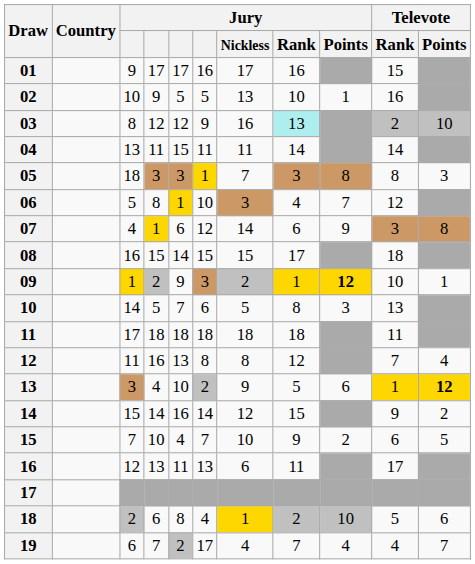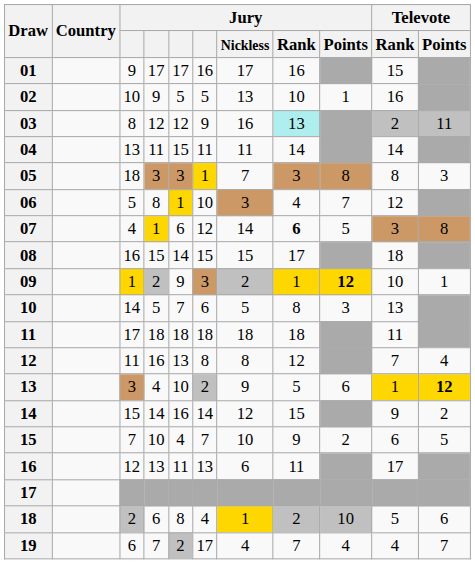03 | Televote / Points: 10 -> 11
07 | Jury / Rank: normal -> bold
07 | Jury / Points: 9 -> 5
